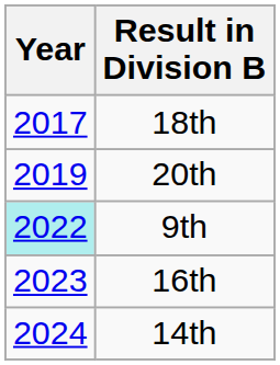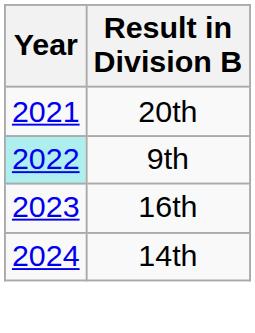- row: 2017 | 18th
20th | Year: 2019 -> 2021
